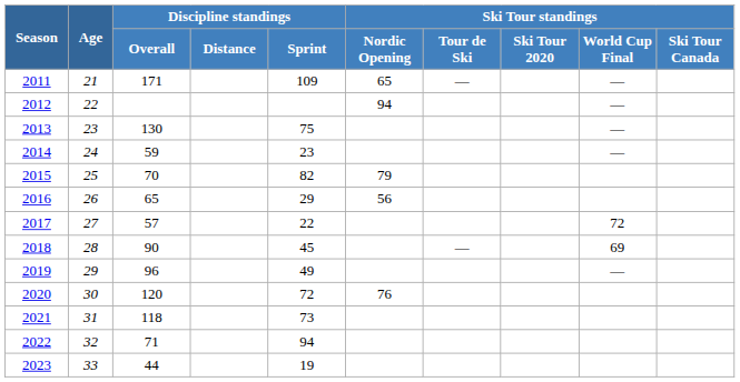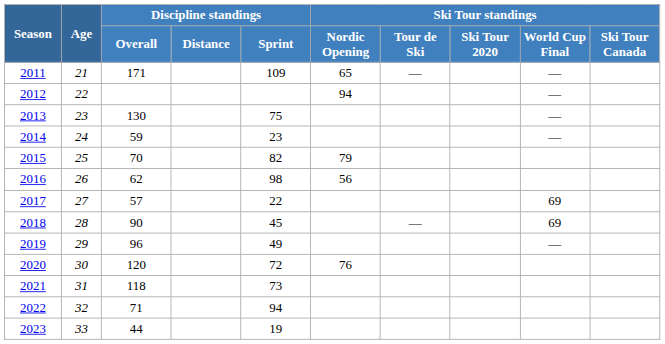2016 | Discipline standings / Overall: 65 -> 62
2016 | Discipline standings / Sprint: 29 -> 98
2017 | Ski Tour standings / World Cup Final: 72 -> 69
